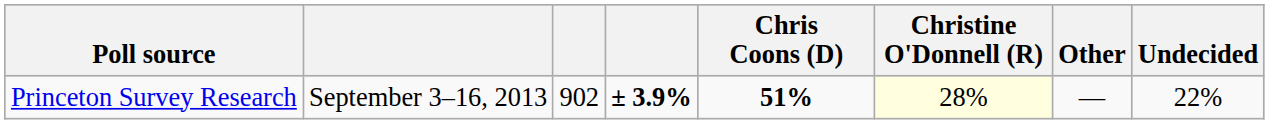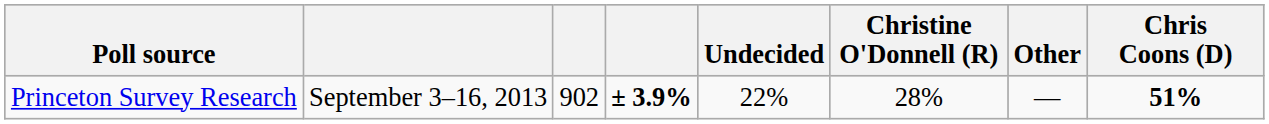columns swapped: Chris Coons (D) <-> Undecided
Princeton Survey Research | Christine O'Donnell (R): lightyellow background -> no background
